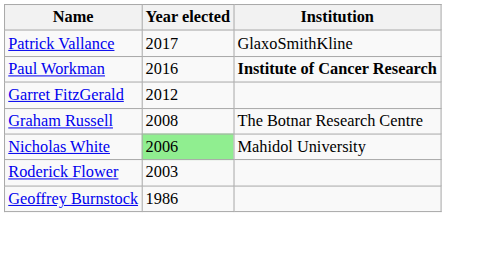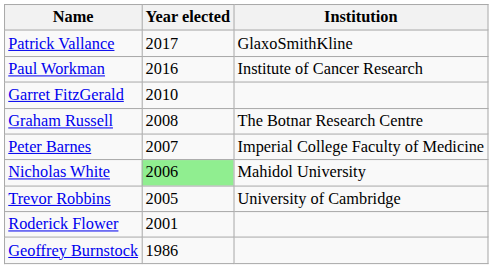Paul Workman | Institution: bold -> normal
Garret FitzGerald | Year elected: 2012 -> 2010
+ row: Peter Barnes | 2007 | Imperial College Faculty of Medicine
+ row: Trevor Robbins | 2005 | University of Cambridge
Roderick Flower | Year elected: 2003 -> 2001
